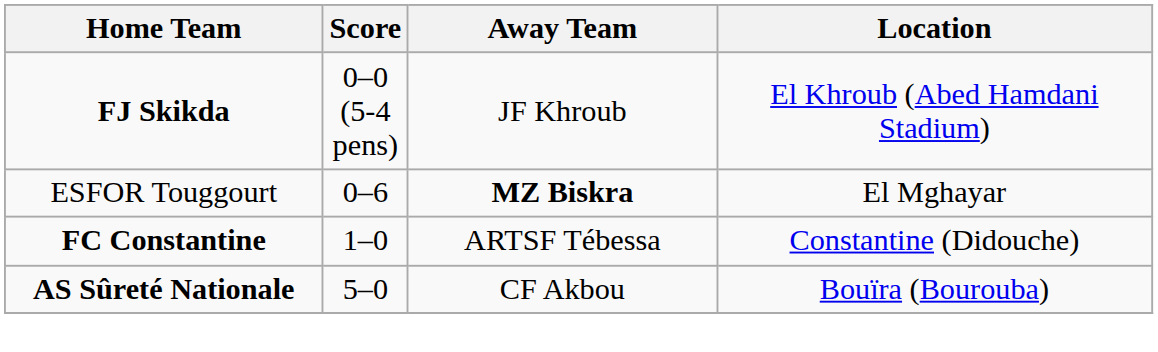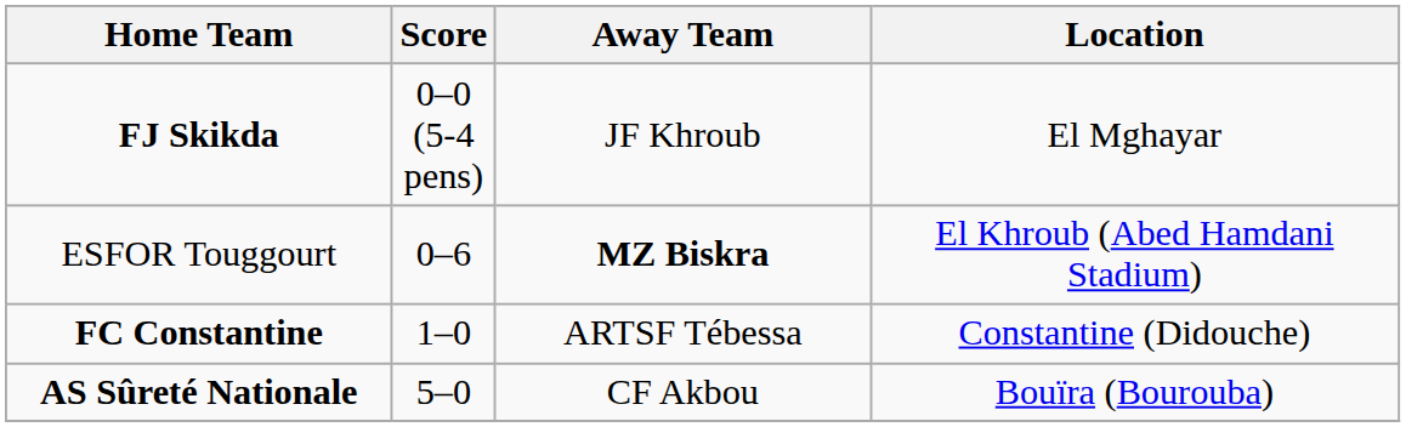FJ Skikda | Location: El Khroub (Abed Hamdani Stadium) -> El Mghayar
ESFOR Touggourt | Location: El Mghayar -> El Khroub (Abed Hamdani Stadium)
